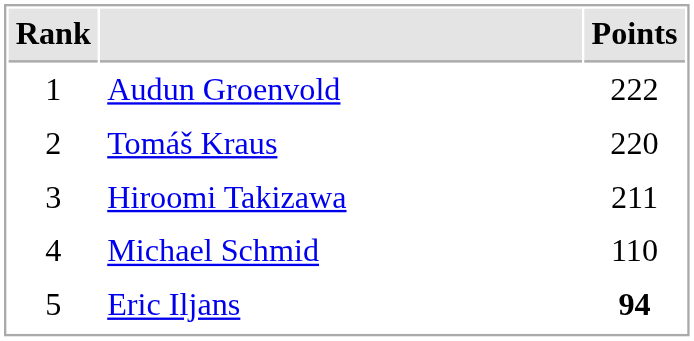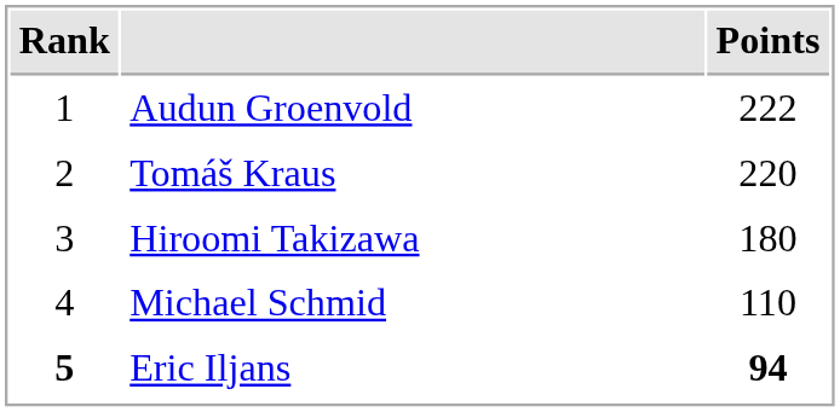Hiroomi Takizawa | Points: 211 -> 180
Eric Iljans | Rank: normal -> bold
